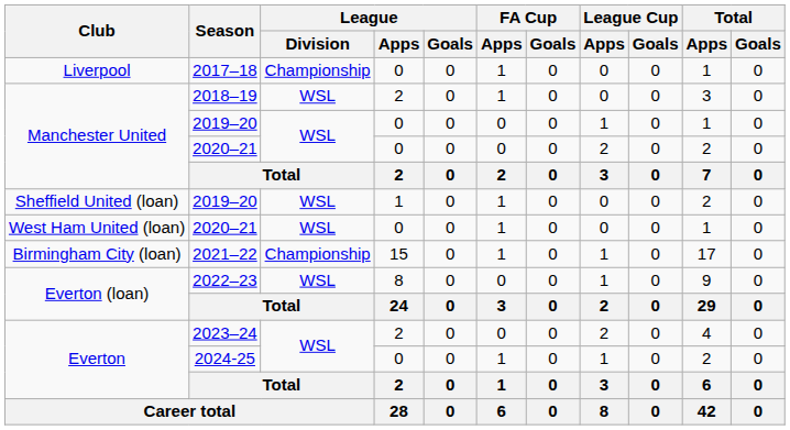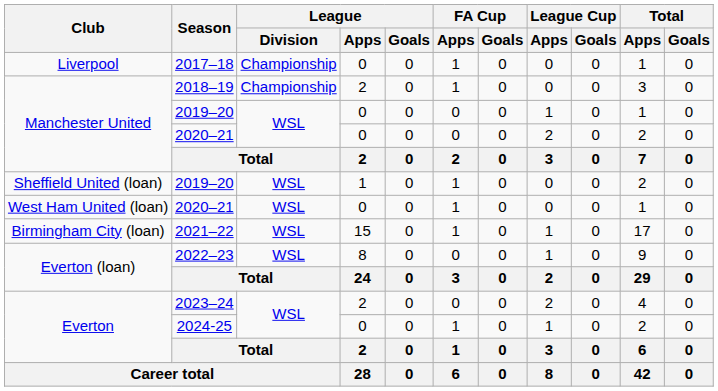2018–19 | League / Division: WSL -> Championship
2021–22 | League / Division: Championship -> WSL
